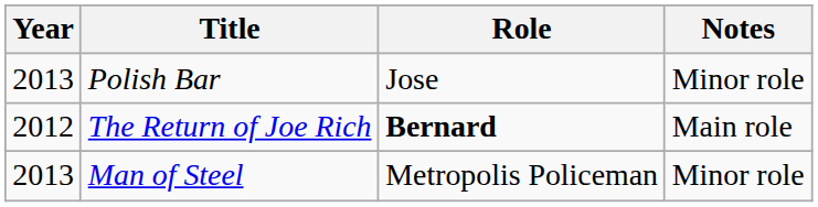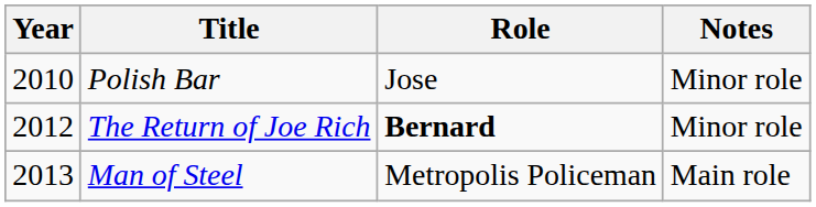Polish Bar | Year: 2013 -> 2010
The Return of Joe Rich | Notes: Main role -> Minor role
Man of Steel | Notes: Minor role -> Main role
